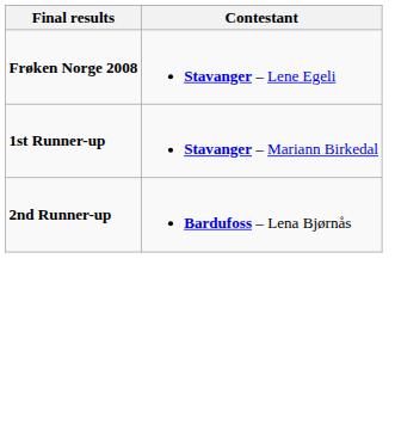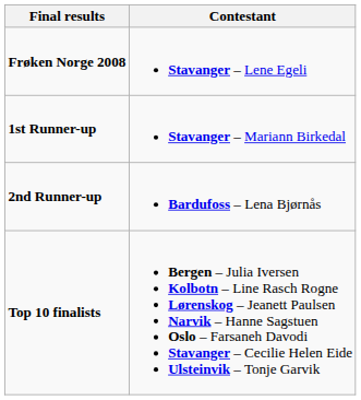+ row: Top 10 finalists | Bergen – Julia Iversen Kolbotn – Line Rasch Rogne Lørenskog – Jeanett Paulsen Narvik – Hanne Sagstuen Oslo – Farsaneh Davodi Stavanger – Cecilie Helen Eide Ulsteinvik – Tonje Garvik
